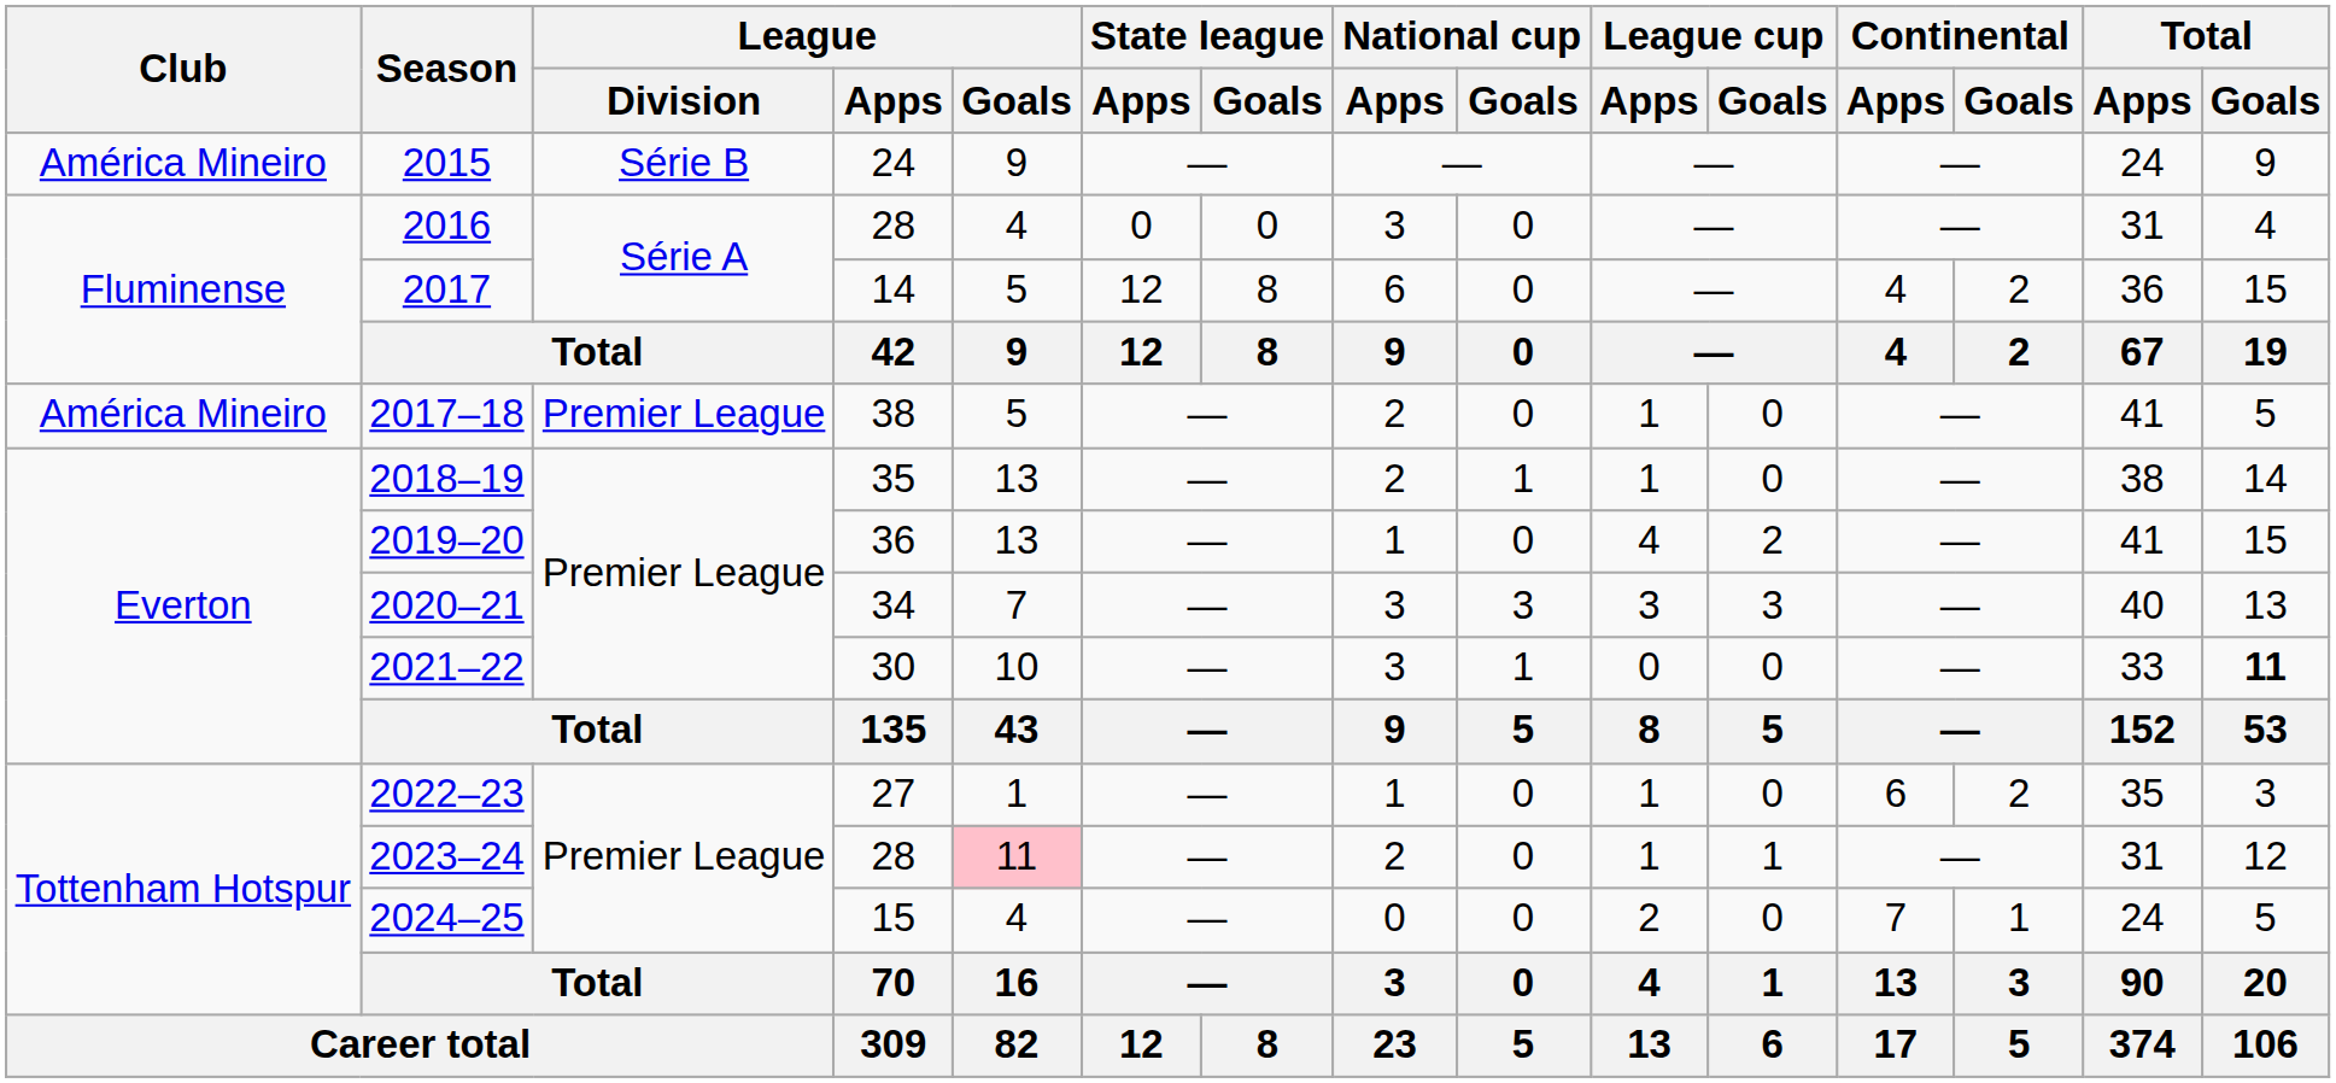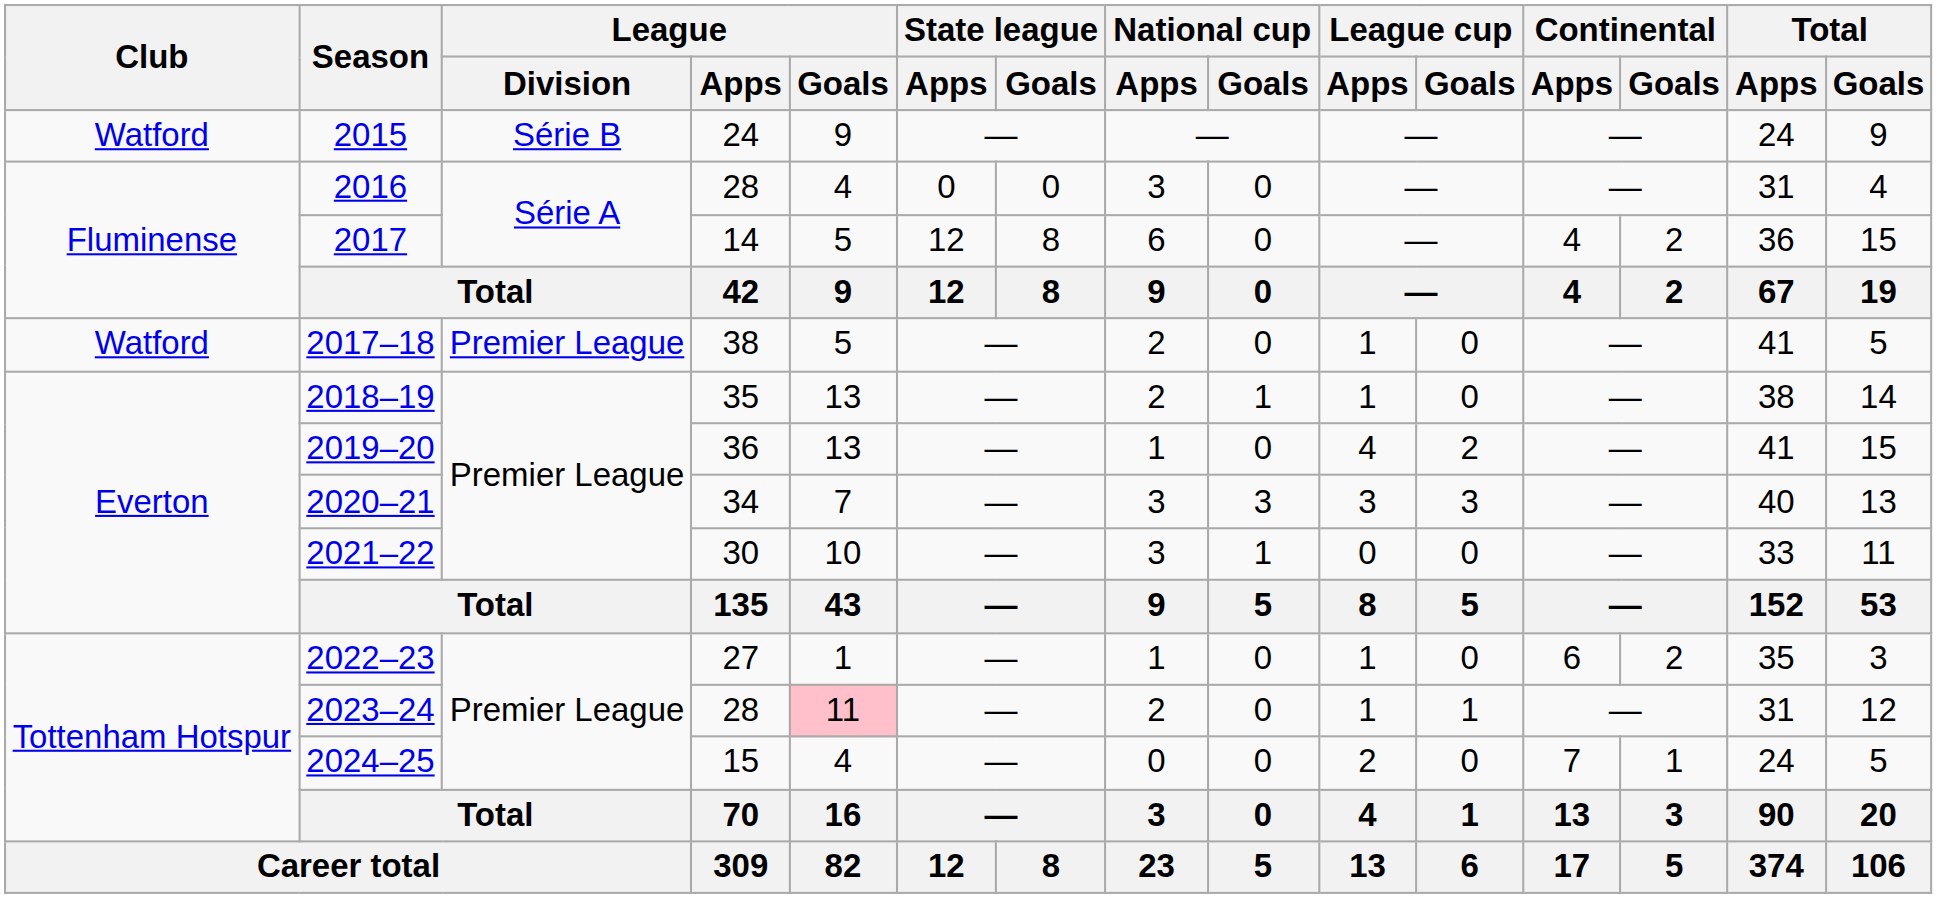2015 | Club: América Mineiro -> Watford
2017–18 | Club: América Mineiro -> Watford
2021–22 | Total / Goals: bold -> normal
